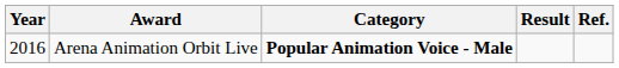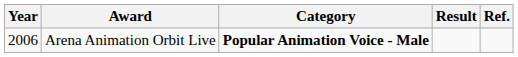Arena Animation Orbit Live | Year: 2016 -> 2006
